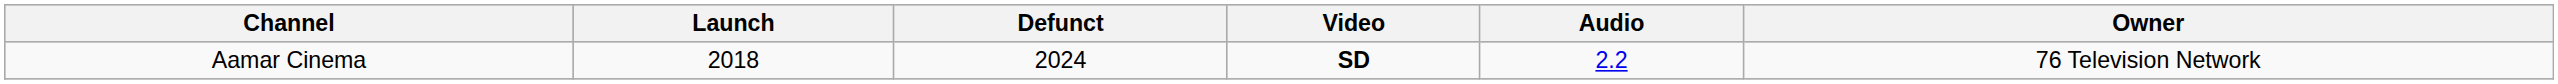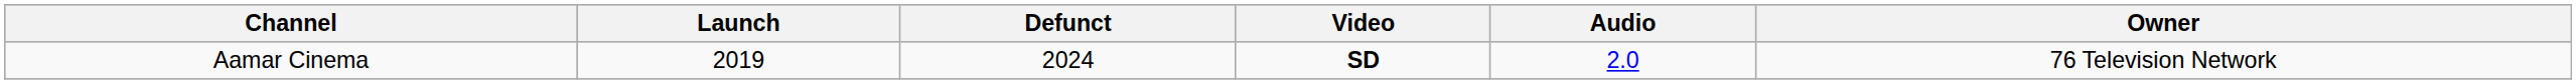Aamar Cinema | Launch: 2018 -> 2019
Aamar Cinema | Audio: 2.2 -> 2.0
